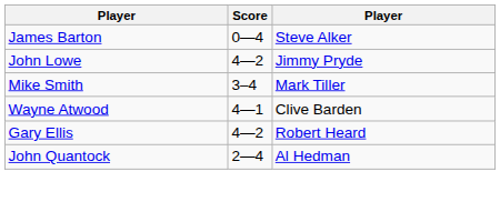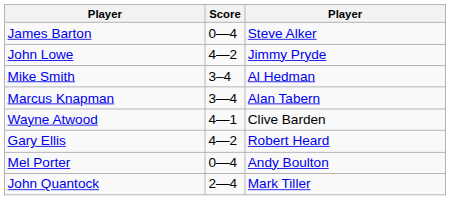Mike Smith | column 3: Mark Tiller -> Al Hedman
+ row: Marcus Knapman | 3—4 | Alan Tabern
+ row: Mel Porter | 0—4 | Andy Boulton
John Quantock | column 3: Al Hedman -> Mark Tiller
